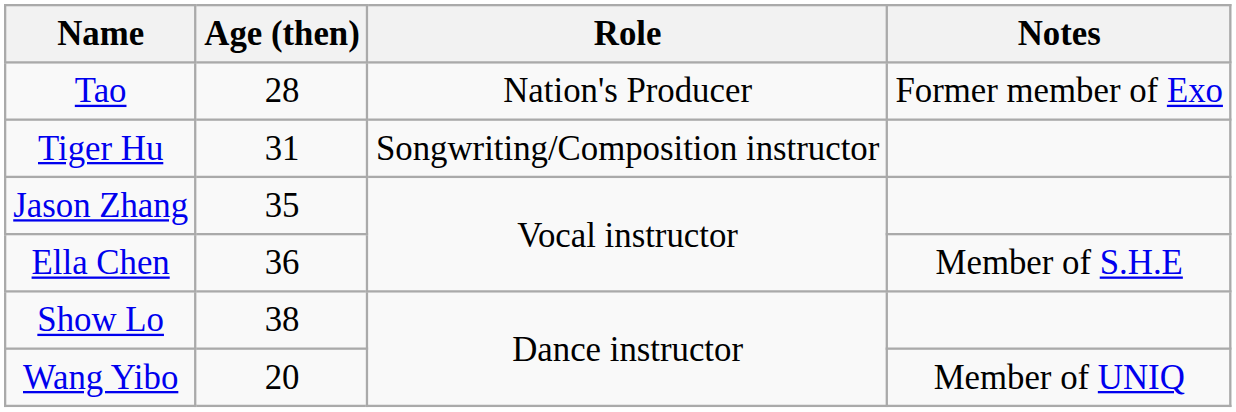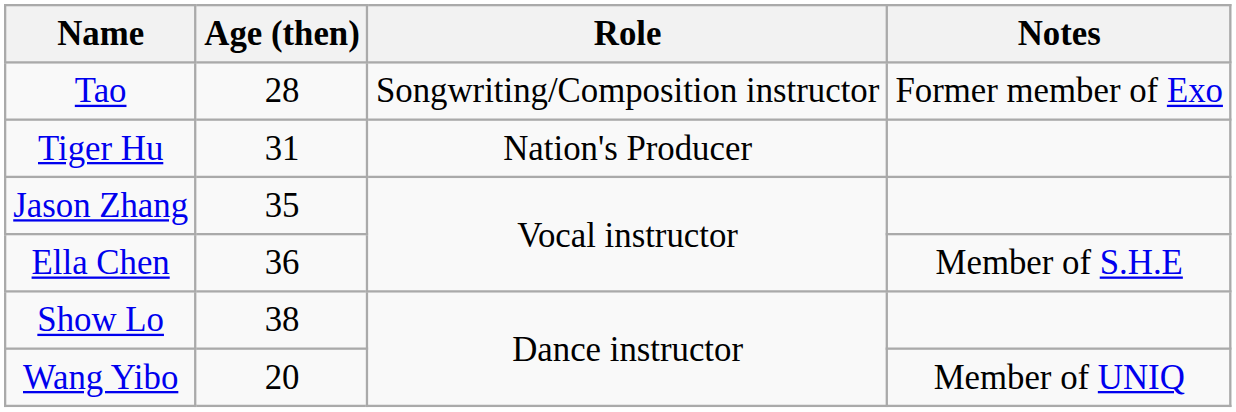Tao | Role: Nation's Producer -> Songwriting/Composition instructor
Tiger Hu | Role: Songwriting/Composition instructor -> Nation's Producer
